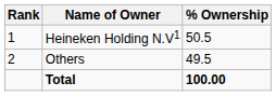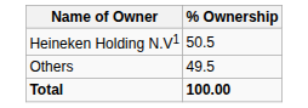- column: Rank | 1 | 2
